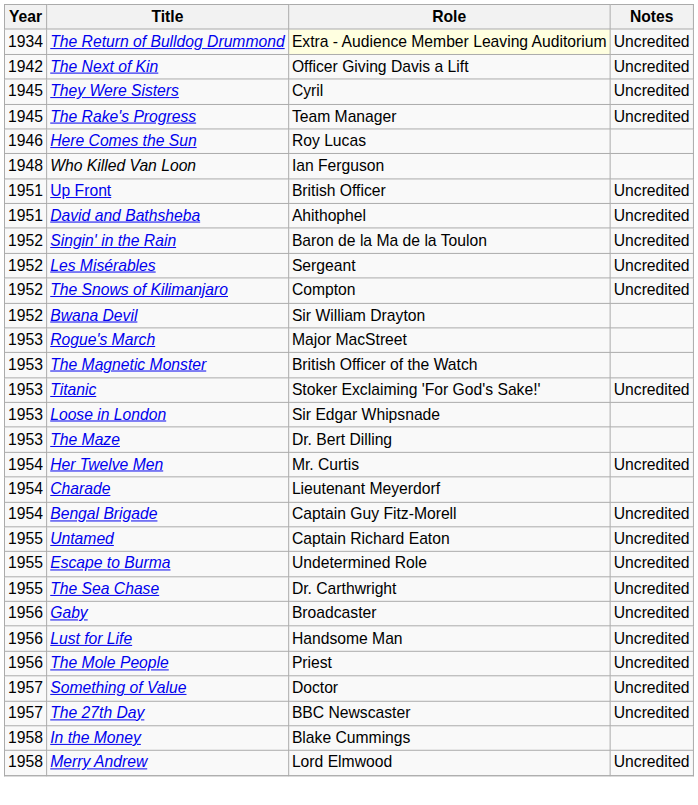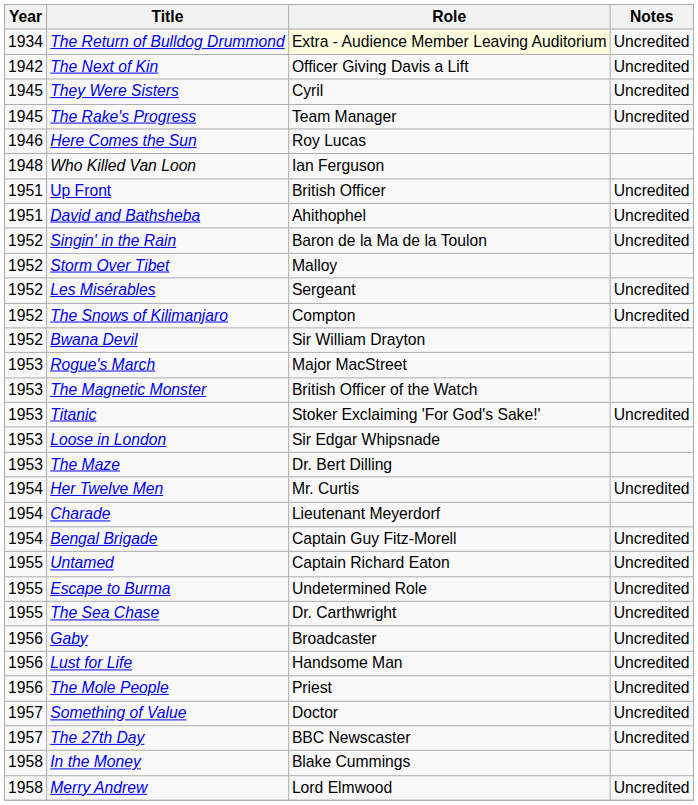+ row: 1952 | Storm Over Tibet | Malloy
